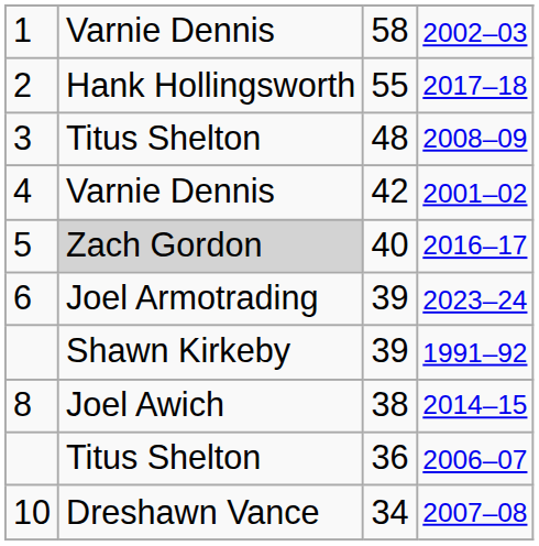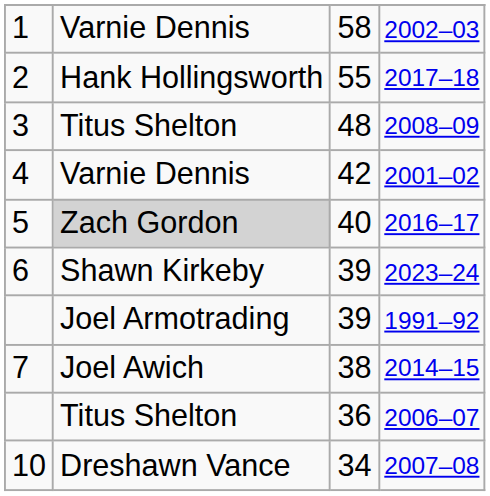2023–24 | column 2: Joel Armotrading -> Shawn Kirkeby
1991–92 | column 2: Shawn Kirkeby -> Joel Armotrading
2014–15 | column 1: 8 -> 7
